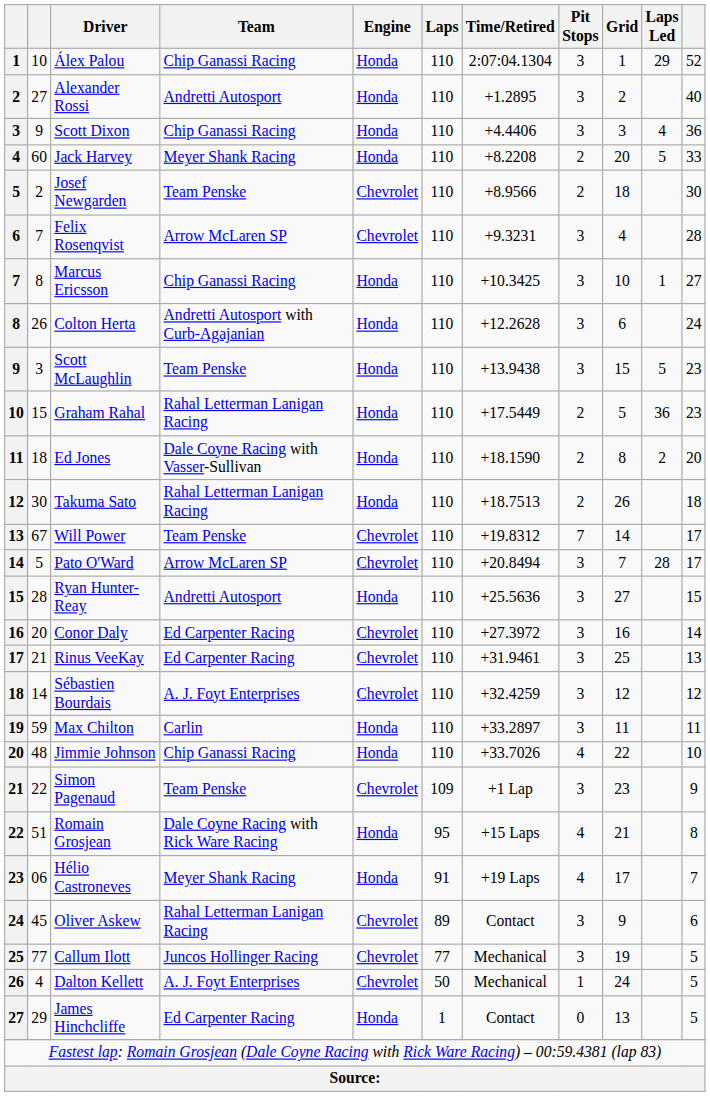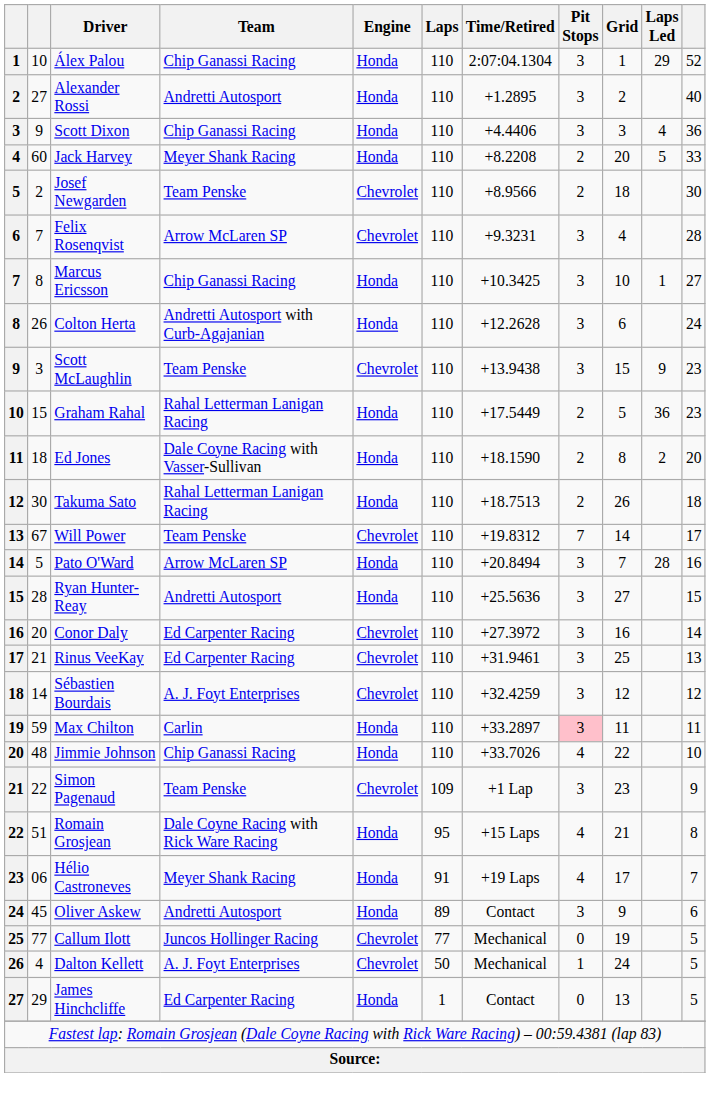Scott McLaughlin | Engine: Honda -> Chevrolet
Scott McLaughlin | Laps Led: 5 -> 9
Pato O'Ward | Engine: Chevrolet -> Honda
Pato O'Ward | column 11: 17 -> 16
Max Chilton | Pit Stops: no background -> pink background
Oliver Askew | Team: Rahal Letterman Lanigan Racing -> Andretti Autosport
Oliver Askew | Engine: Chevrolet -> Honda
Callum Ilott | Pit Stops: 3 -> 0
